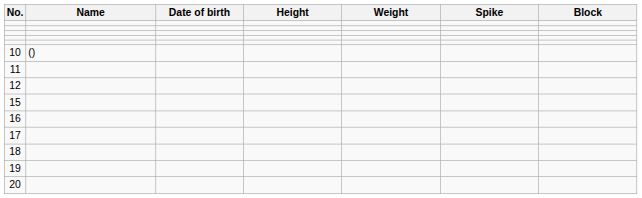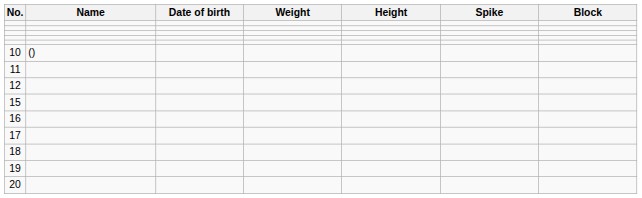columns swapped: Height <-> Weight
